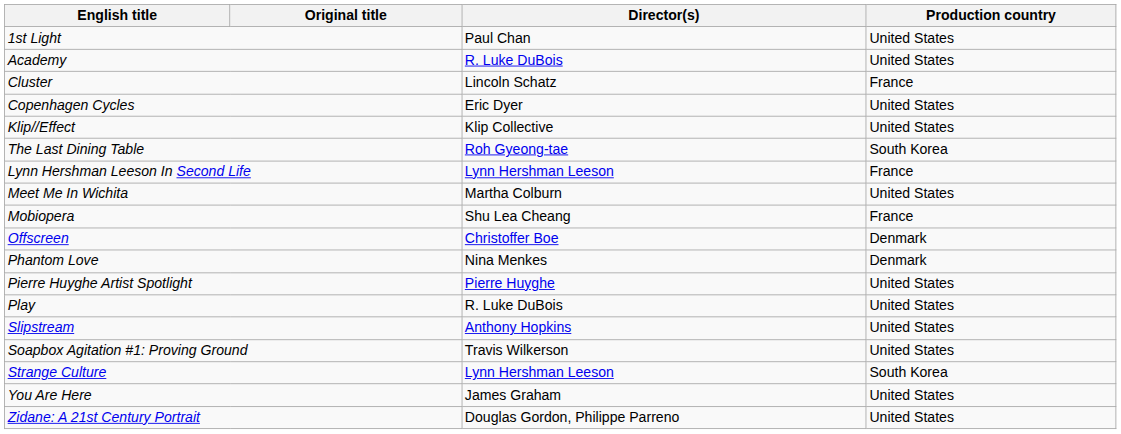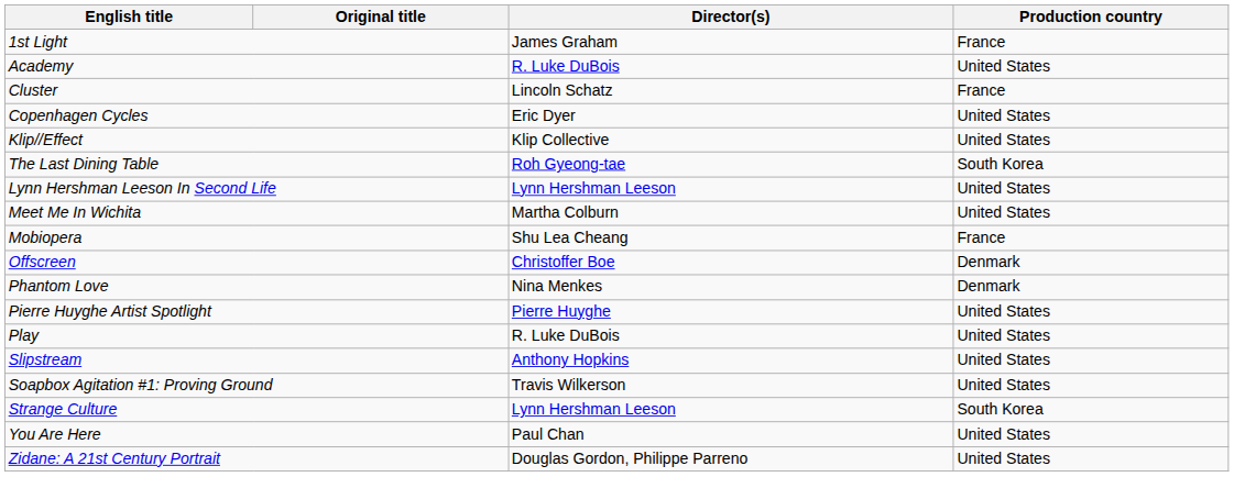1st Light | Director(s): Paul Chan -> James Graham
1st Light | Production country: United States -> France
Lynn Hershman Leeson In Second Life | Production country: France -> United States
You Are Here | Director(s): James Graham -> Paul Chan
